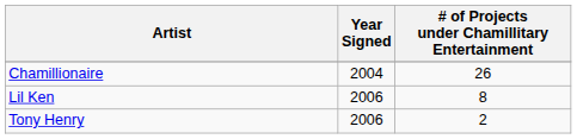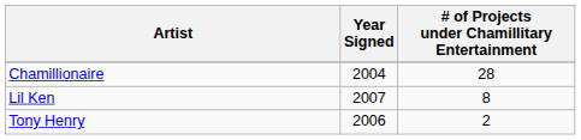Chamillionaire | # of Projects under Chamillitary Entertainment: 26 -> 28
Lil Ken | Year Signed: 2006 -> 2007
